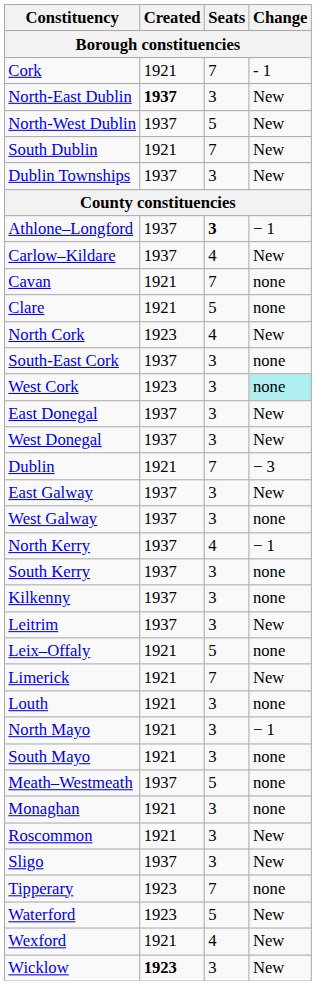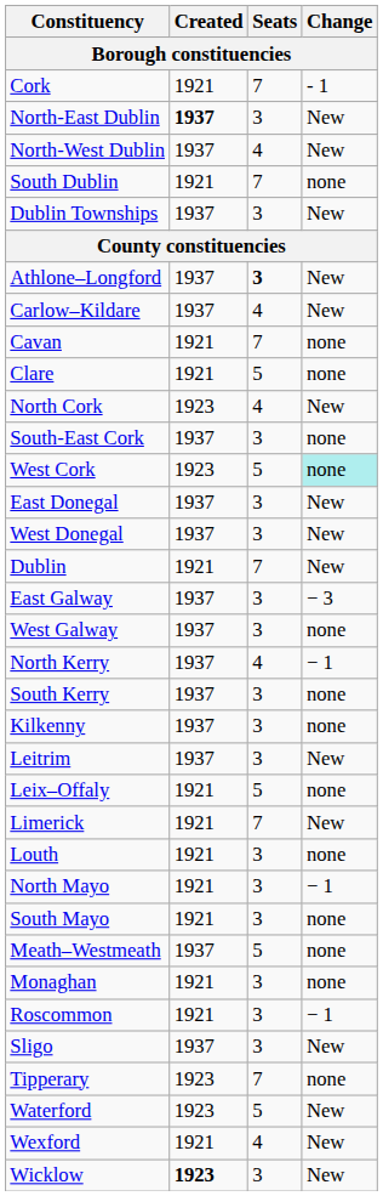North-West Dublin | Seats: 5 -> 4
South Dublin | Change: New -> none
Athlone–Longford | Change: − 1 -> New
West Cork | Seats: 3 -> 5
Dublin | Change: − 3 -> New
East Galway | Change: New -> − 3
Roscommon | Change: New -> − 1
